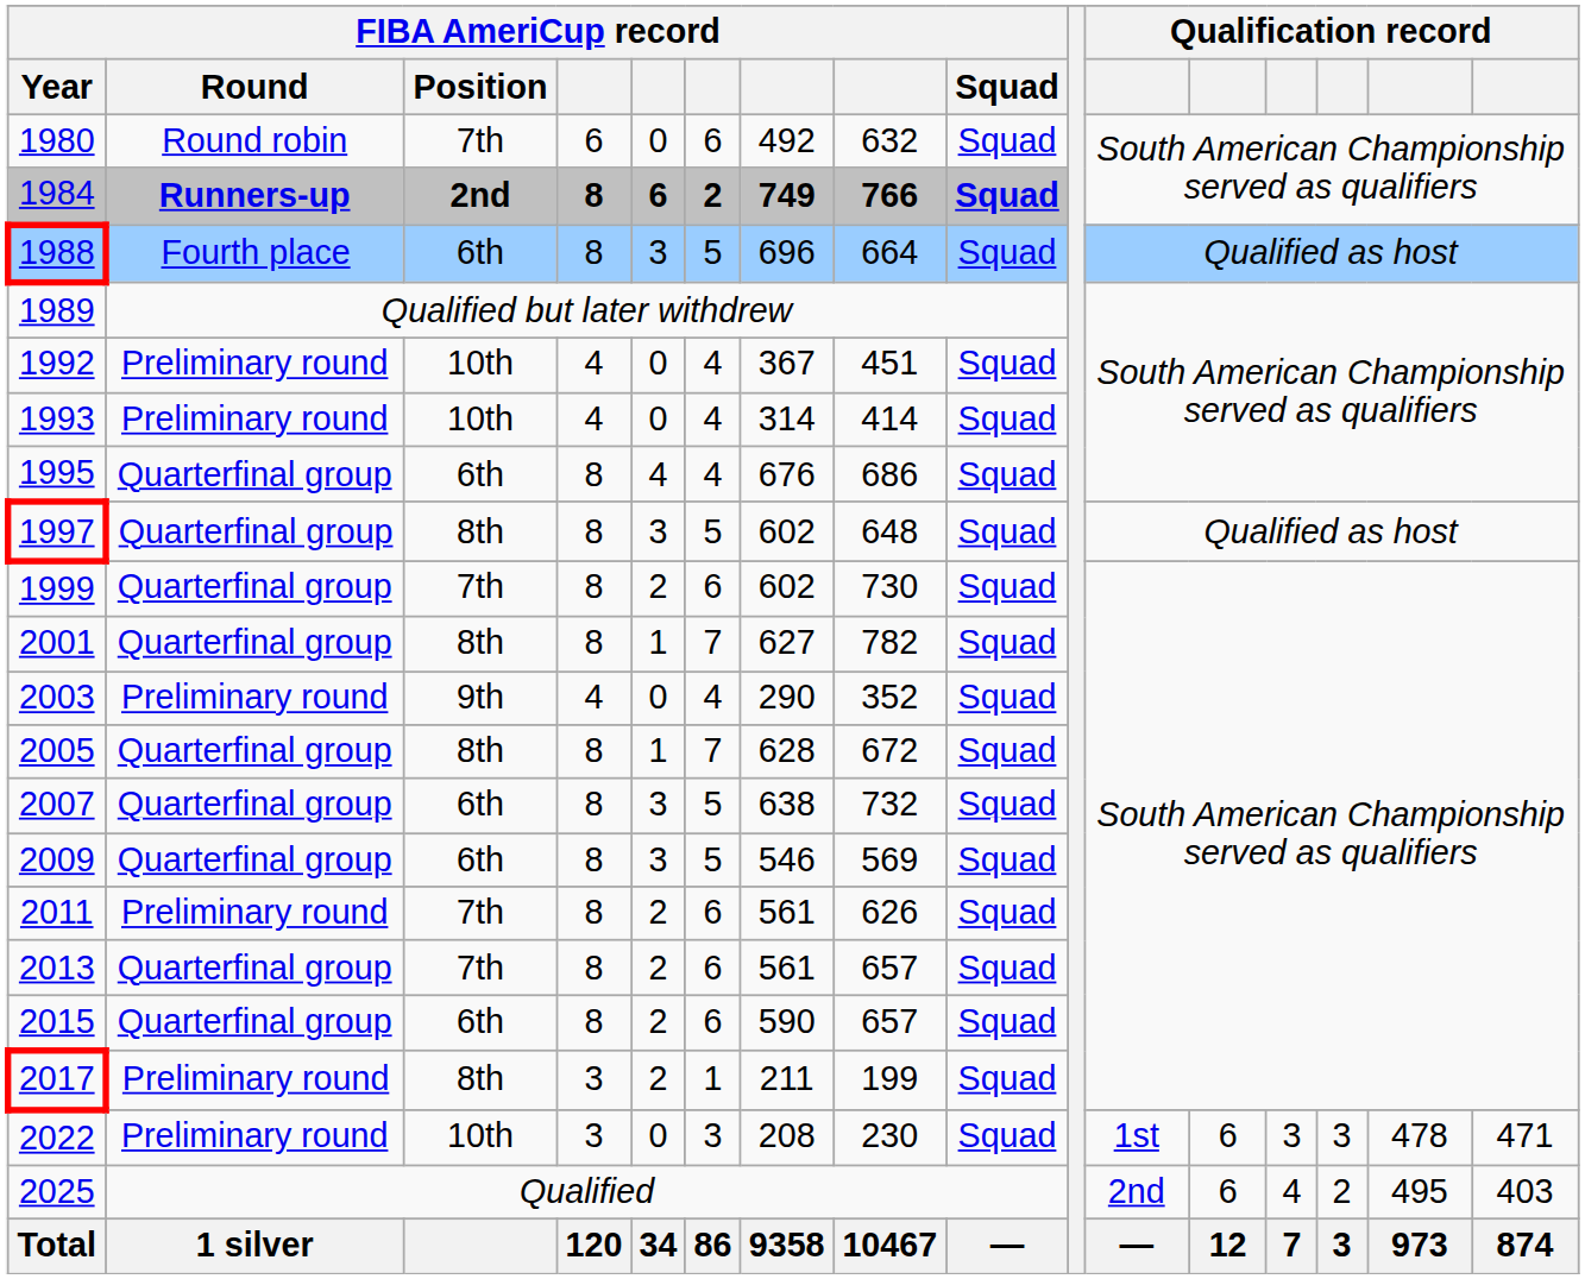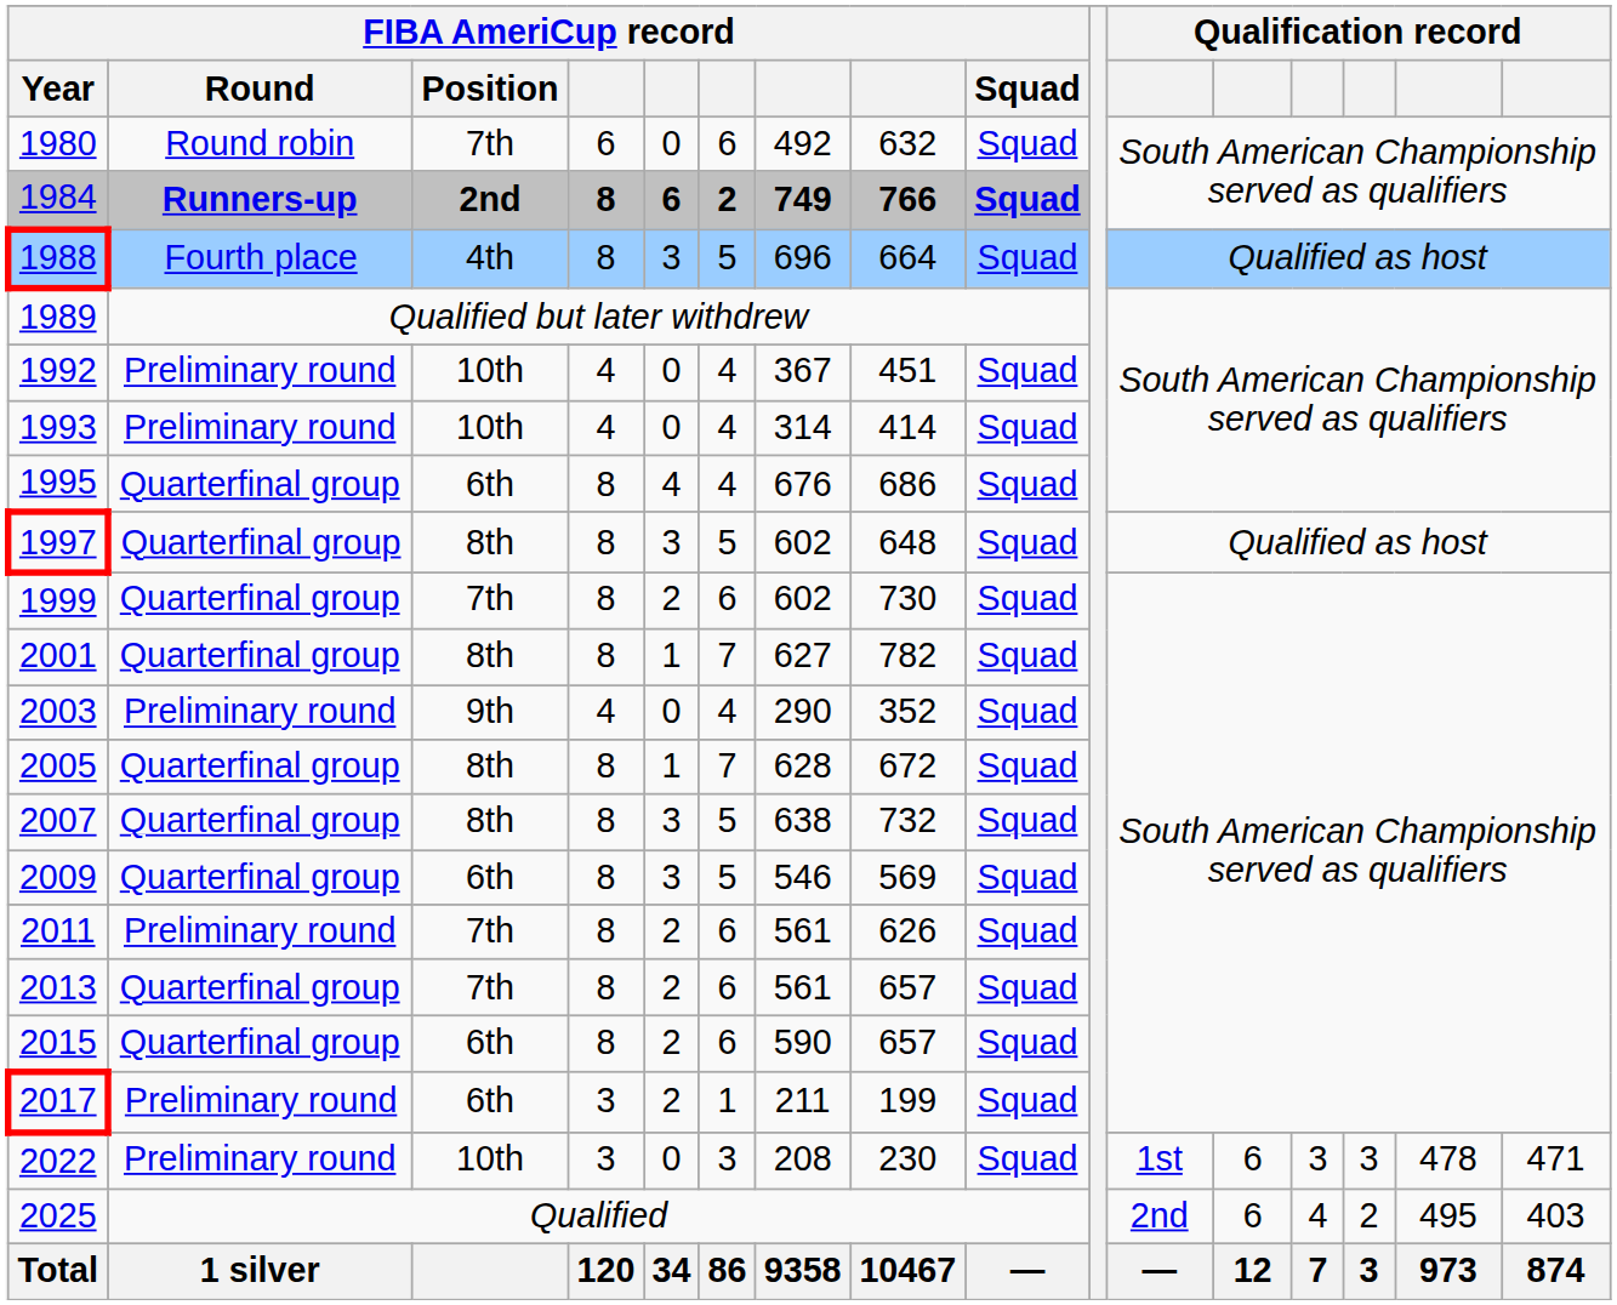1988 | FIBA AmeriCup record / Position: 6th -> 4th
2007 | FIBA AmeriCup record / Position: 6th -> 8th
2017 | FIBA AmeriCup record / Position: 8th -> 6th
